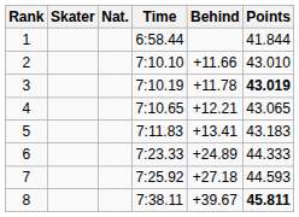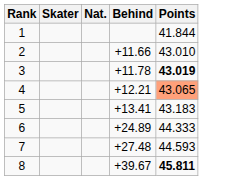- column: Time | 6:58.44 | 7:10.10 | 7:10.19 | 7:10.65 | 7:11.83 | 7:23.33 | 7:25.92 | 7:38.11
4 | Points: no background -> lightsalmon background
7 | Behind: +27.18 -> +27.48
